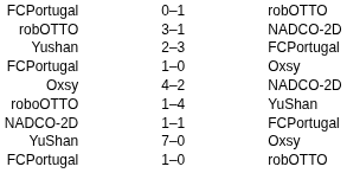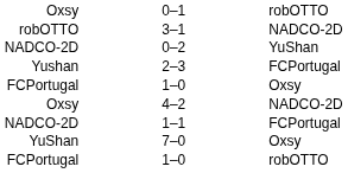0–1 | column 1: FCPortugal -> Oxsy
+ row: NADCO-2D | 0–2 | YuShan
- row: roboOTTO | 1–4 | YuShan
